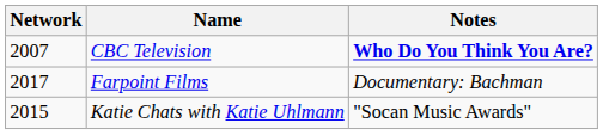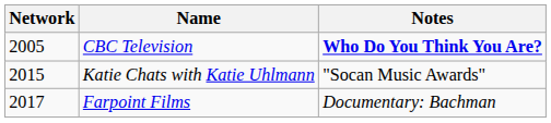CBC Television | Network: 2007 -> 2005
rows swapped: Katie Chats with Katie Uhlmann <-> Farpoint Films
